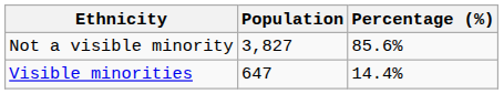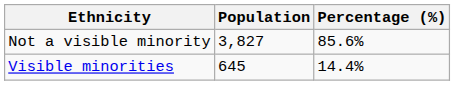Visible minorities | Population: 647 -> 645
